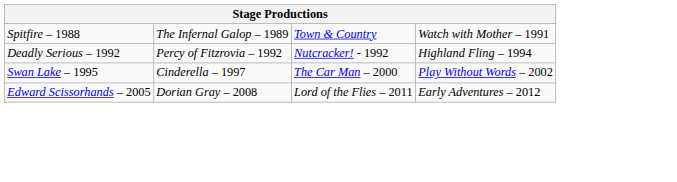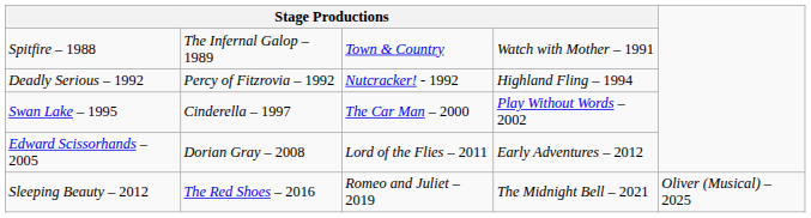+ row: Sleeping Beauty – 2012 | The Red Shoes – 2016 | Romeo and Juliet – 2019 | The Midnight Bell – 2021 | Oliver (Musical) – 2025
